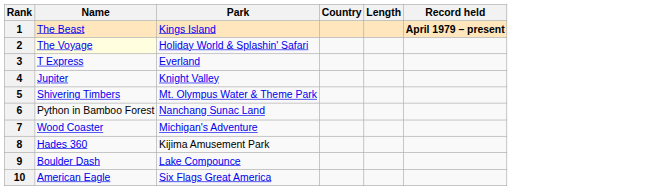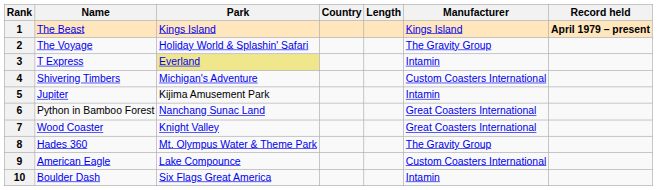+ column: Manufacturer | Kings Island | The Gravity Group | Intamin | Custom Coasters International | Intamin | Great Coasters International | Great Coasters International | The Gravity Group | Custom Coasters International | Intamin
2 | Name: lightyellow background -> no background
3 | Park: no background -> khaki background
4 | Name: Jupiter -> Shivering Timbers
4 | Park: Knight Valley -> Michigan's Adventure
5 | Name: Shivering Timbers -> Jupiter
5 | Park: Mt. Olympus Water & Theme Park -> Kijima Amusement Park
7 | Park: Michigan's Adventure -> Knight Valley
8 | Park: Kijima Amusement Park -> Mt. Olympus Water & Theme Park
9 | Name: Boulder Dash -> American Eagle
10 | Name: American Eagle -> Boulder Dash
